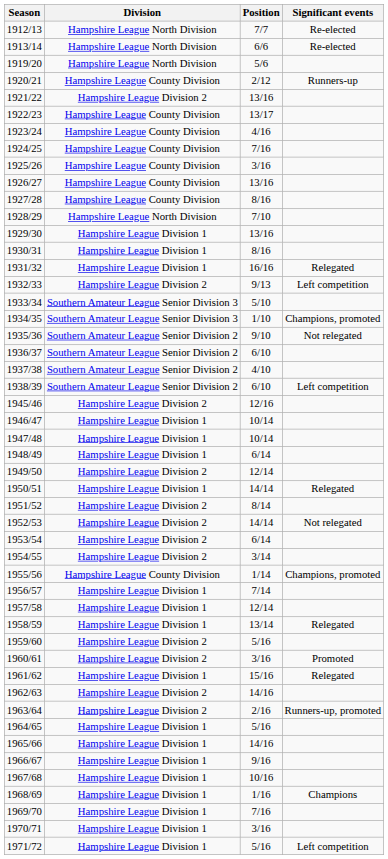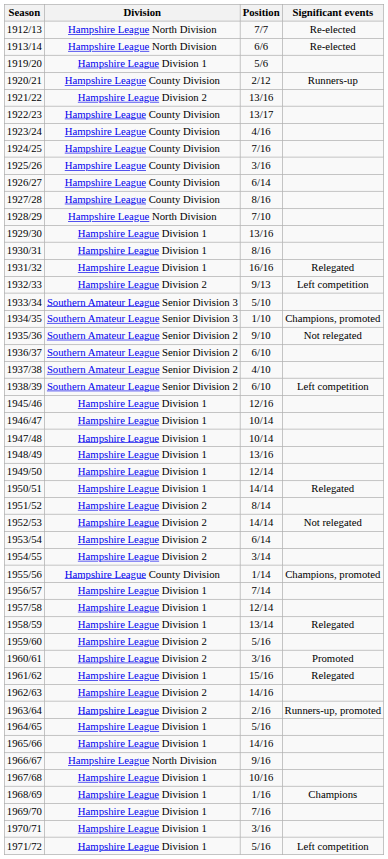1919/20 | Division: Hampshire League North Division -> Hampshire League Division 1
1926/27 | Position: 13/16 -> 6/14
1945/46 | Division: Hampshire League Division 2 -> Hampshire League Division 1
1948/49 | Position: 6/14 -> 13/16
1949/50 | Division: Hampshire League Division 2 -> Hampshire League Division 1
1966/67 | Division: Hampshire League Division 1 -> Hampshire League North Division
